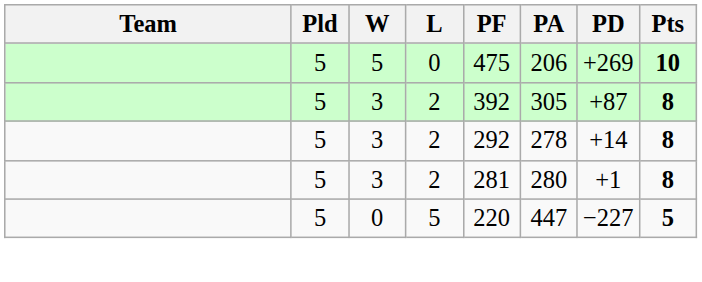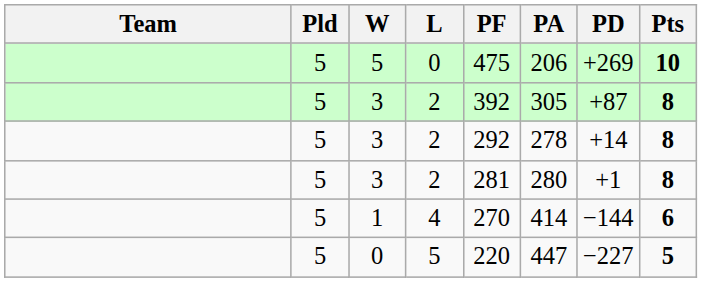+ row: 5 | 1 | 4 | 270 | 414 | −144 | 6
